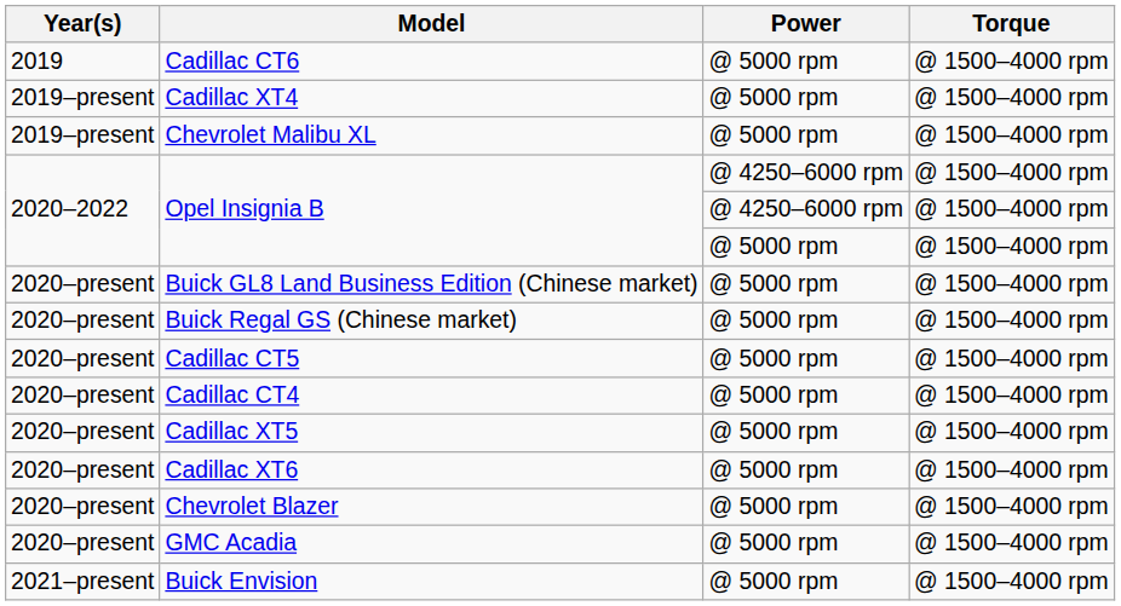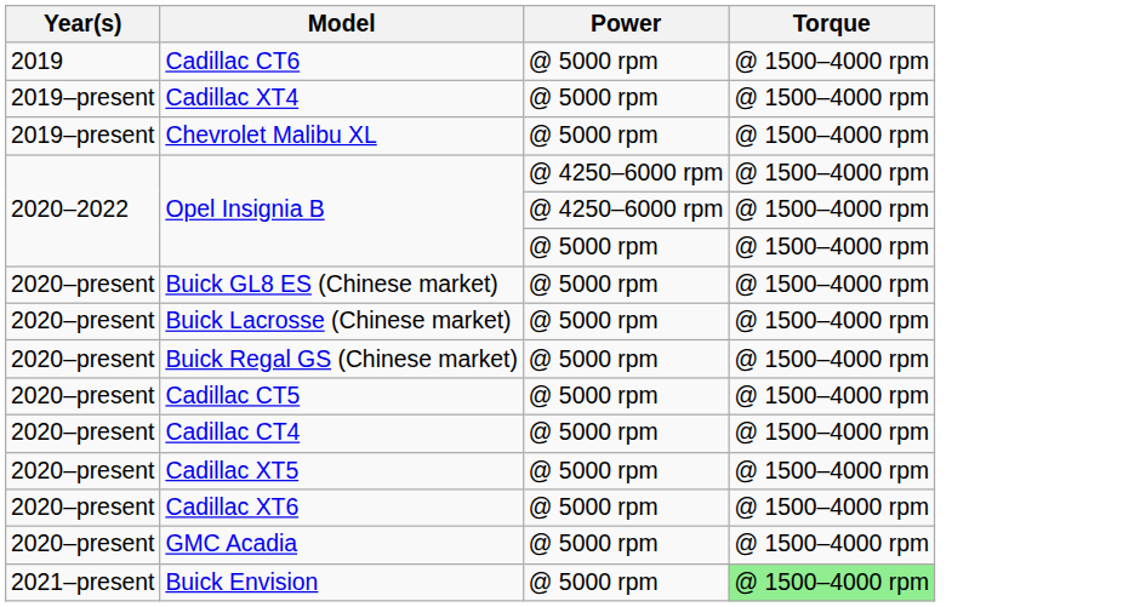+ row: 2020–present | Buick GL8 ES (Chinese market) | @ 5000 rpm | @ 1500–4000 rpm
- row: 2020–present | Buick GL8 Land Business Edition (Chinese market) | @ 5000 rpm | @ 1500–4000 rpm
+ row: 2020–present | Buick Lacrosse (Chinese market) | @ 5000 rpm | @ 1500–4000 rpm
- row: 2020–present | Chevrolet Blazer | @ 5000 rpm | @ 1500–4000 rpm
Buick Envision | Torque: no background -> lightgreen background
